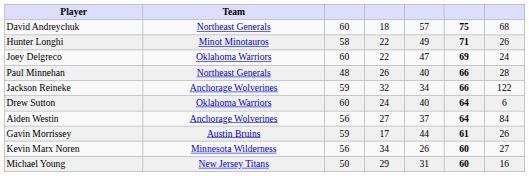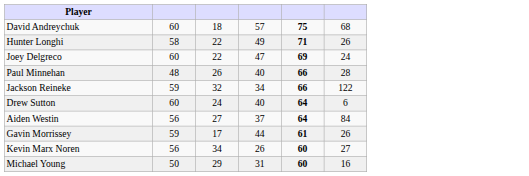- column: Team | Northeast Generals | Minot Minotauros | Oklahoma Warriors | Northeast Generals | Anchorage Wolverines | Oklahoma Warriors | Anchorage Wolverines | Austin Bruins | Minnesota Wilderness | New Jersey Titans
